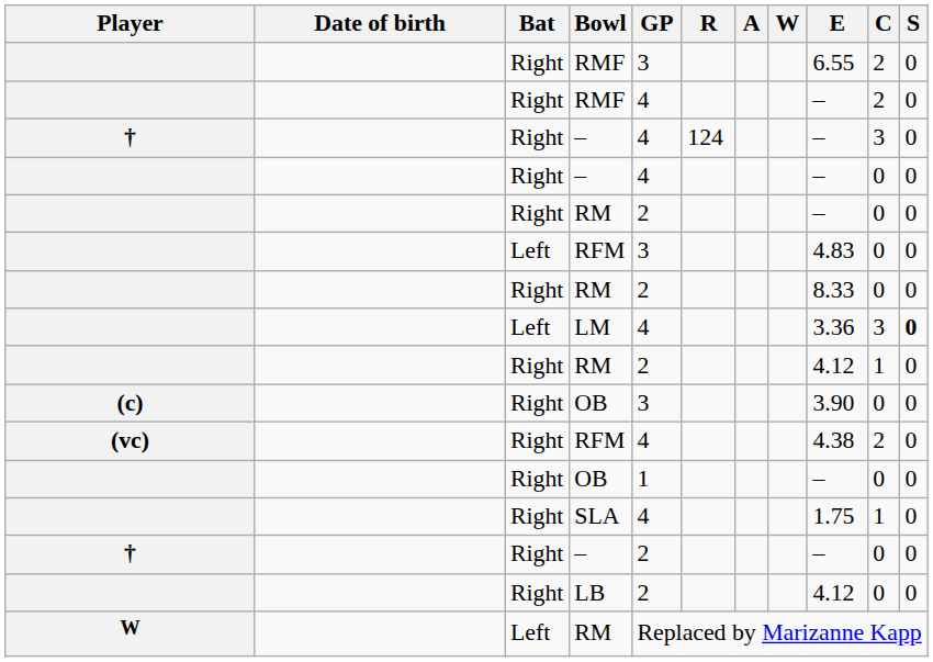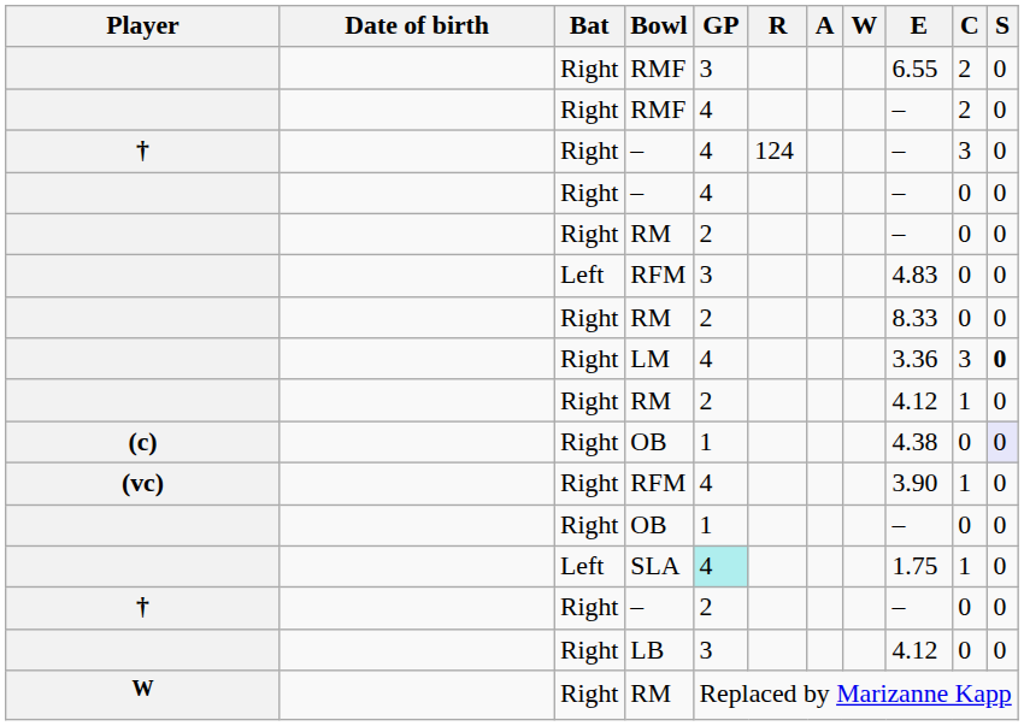LM | Bat: Left -> Right
(c) / OB | GP: 3 -> 1
(c) / OB | E: 3.90 -> 4.38
(c) / OB | S: no background -> lavender background
(vc) / RFM | E: 4.38 -> 3.90
(vc) / RFM | C: 2 -> 1
SLA | Bat: Right -> Left
SLA | GP: no background -> paleturquoise background
LB | GP: 2 -> 3
W / RM | Bat: Left -> Right
